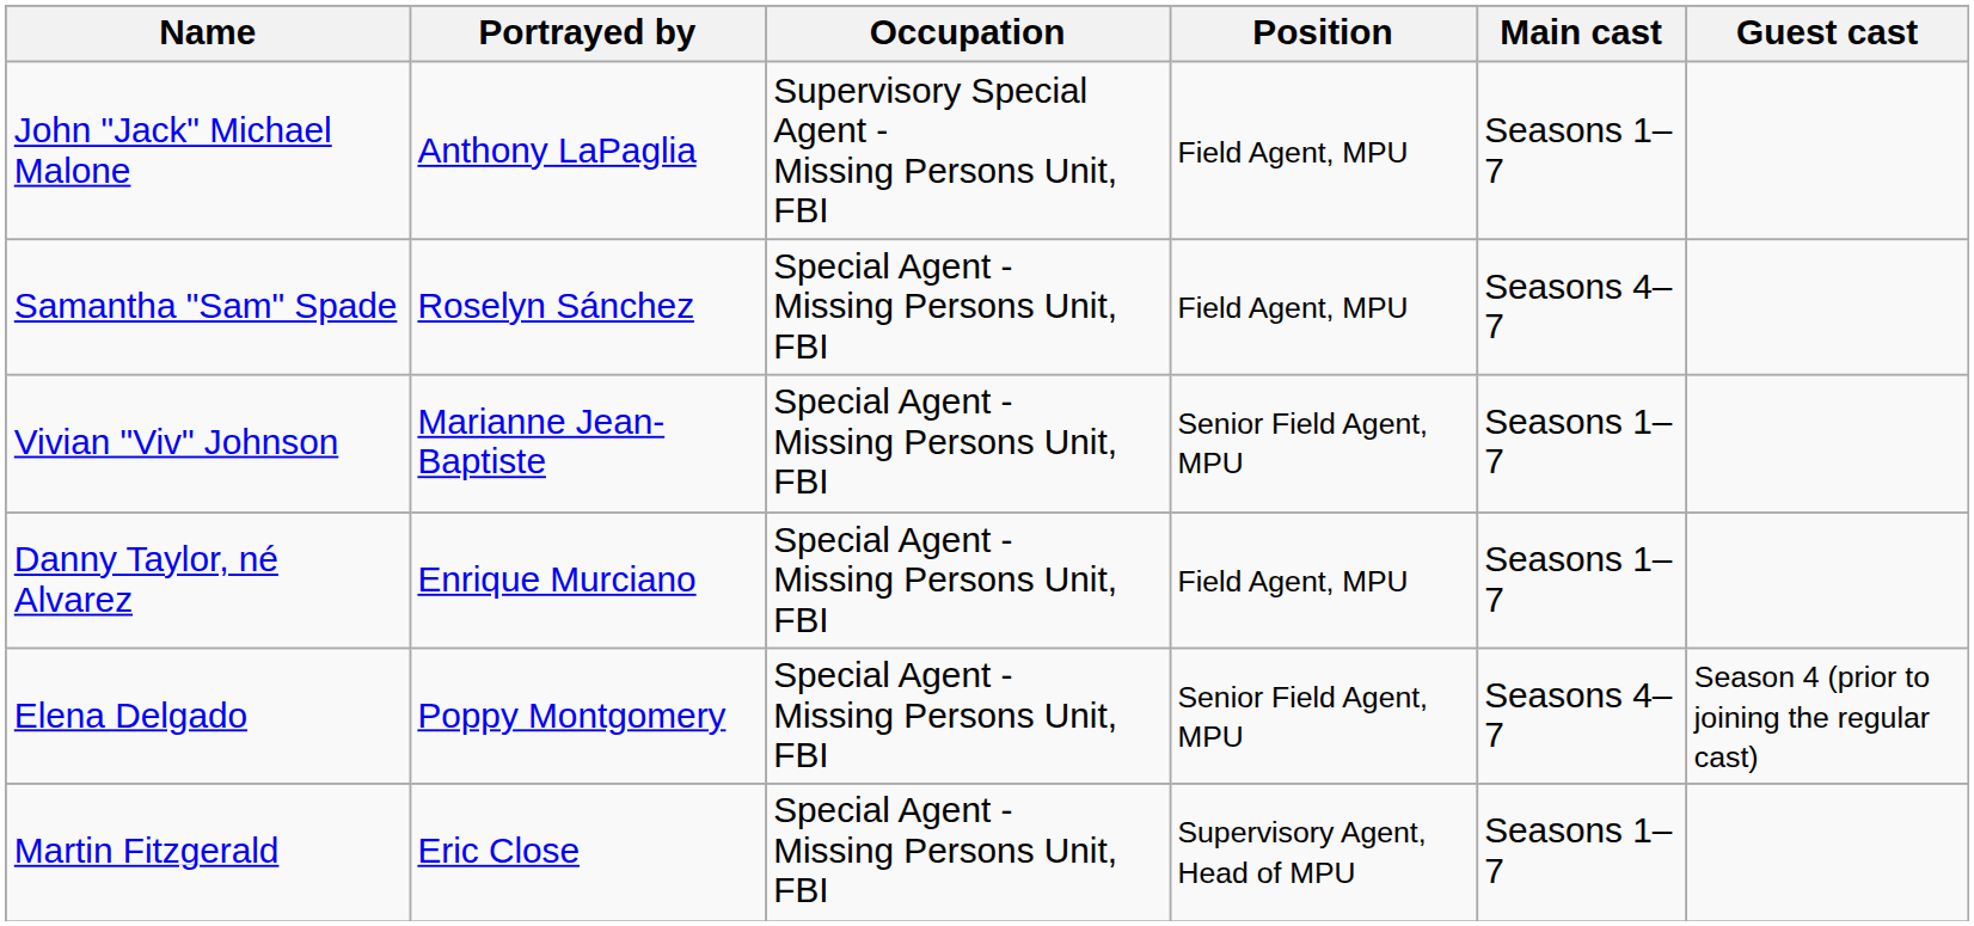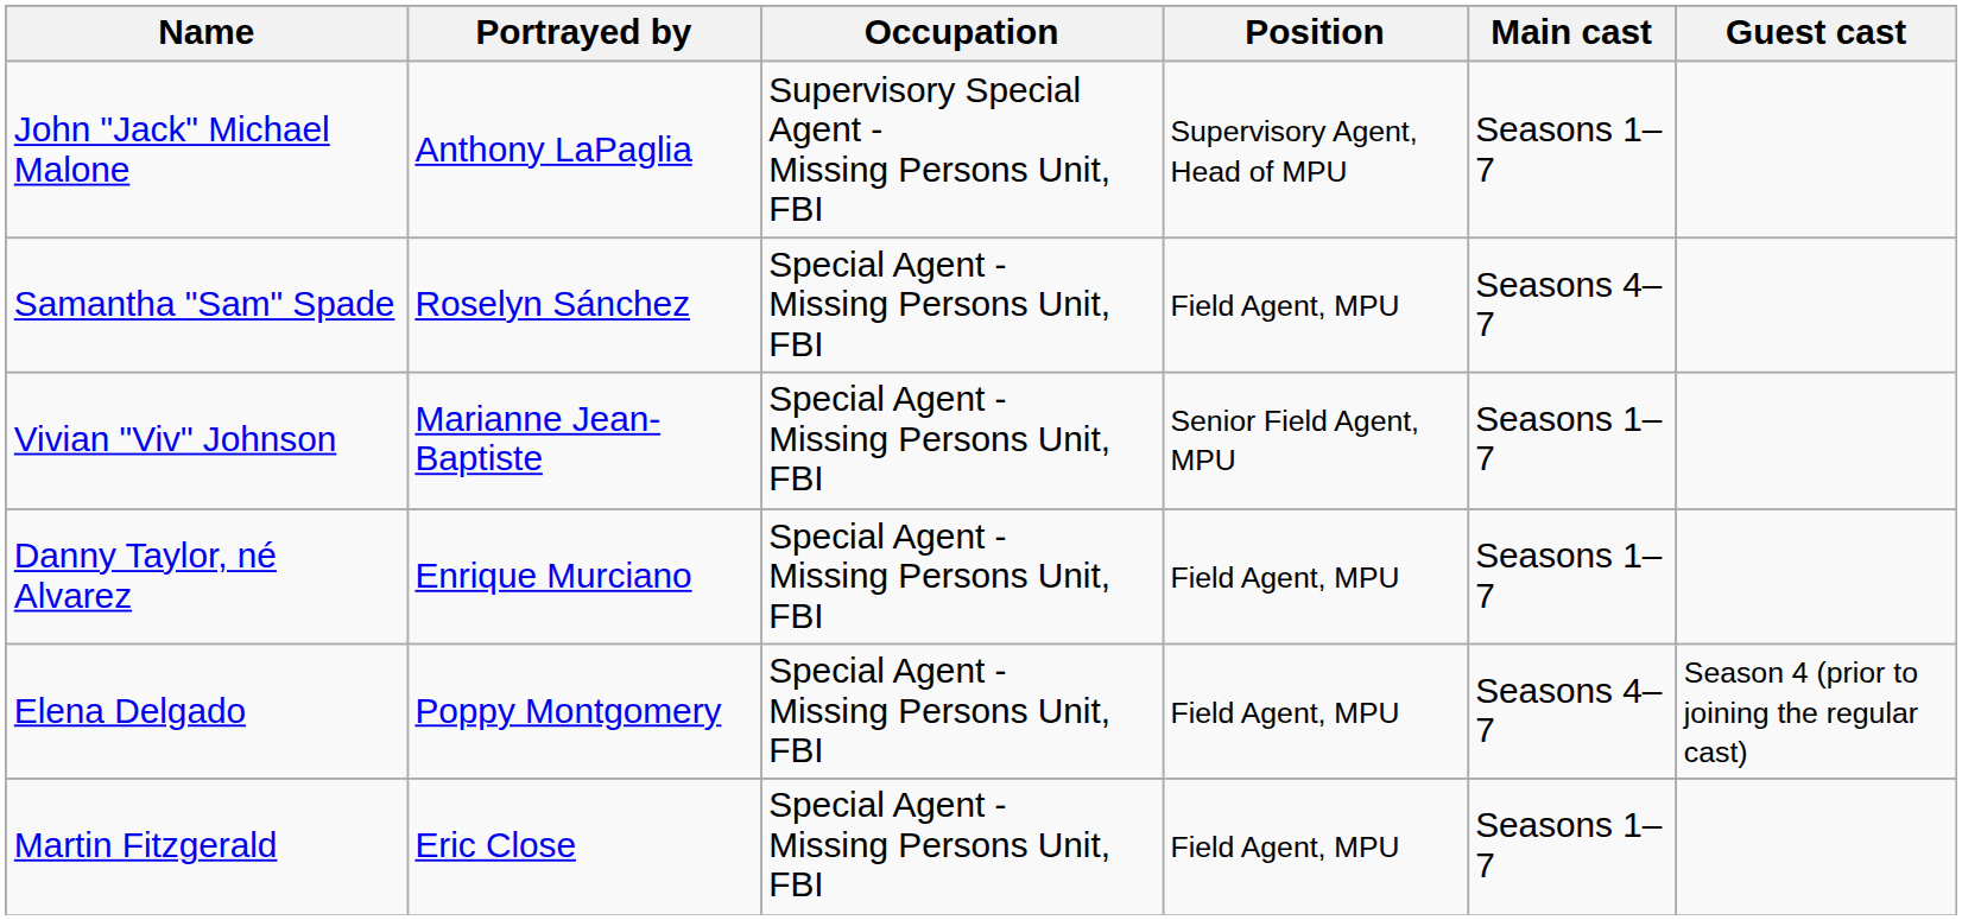John "Jack" Michael Malone | Position: Field Agent, MPU -> Supervisory Agent, Head of MPU
Elena Delgado | Position: Senior Field Agent, MPU -> Field Agent, MPU
Martin Fitzgerald | Position: Supervisory Agent, Head of MPU -> Field Agent, MPU
